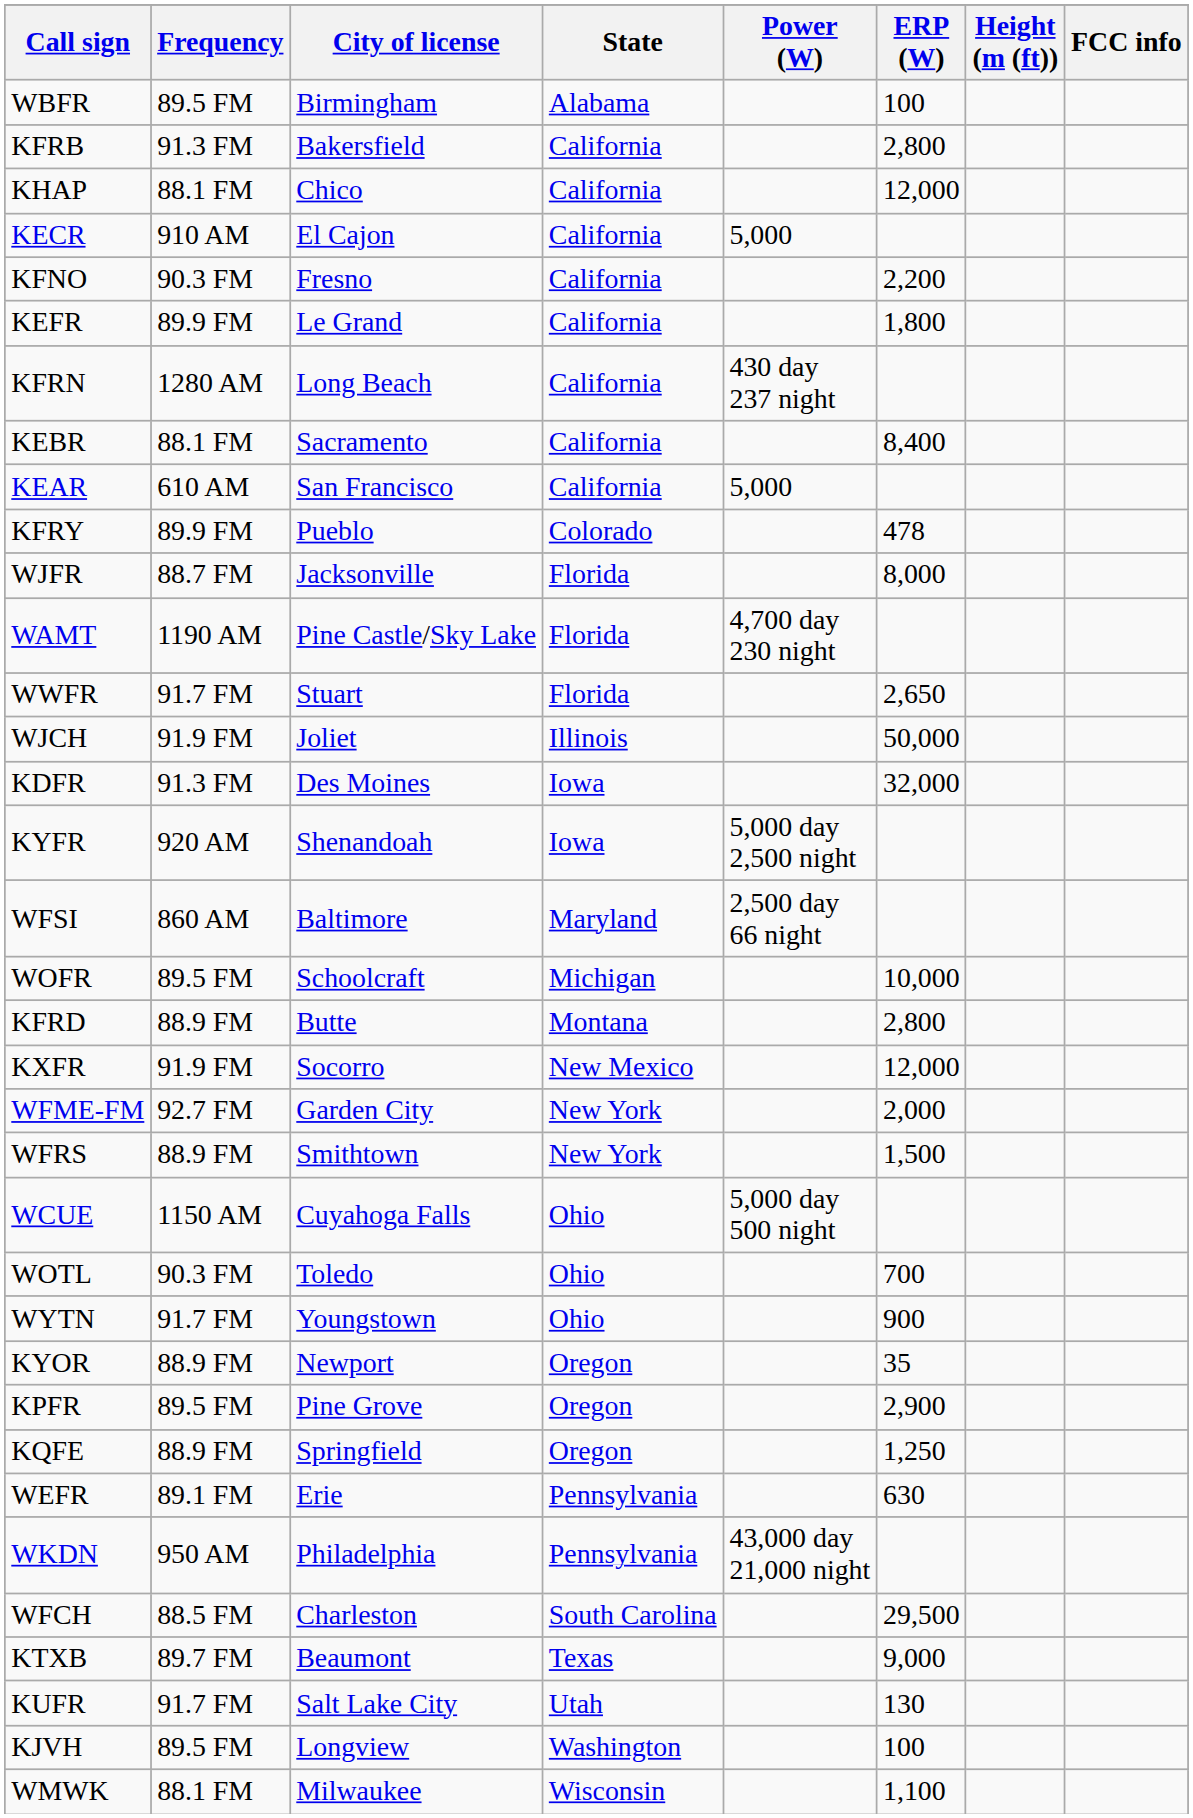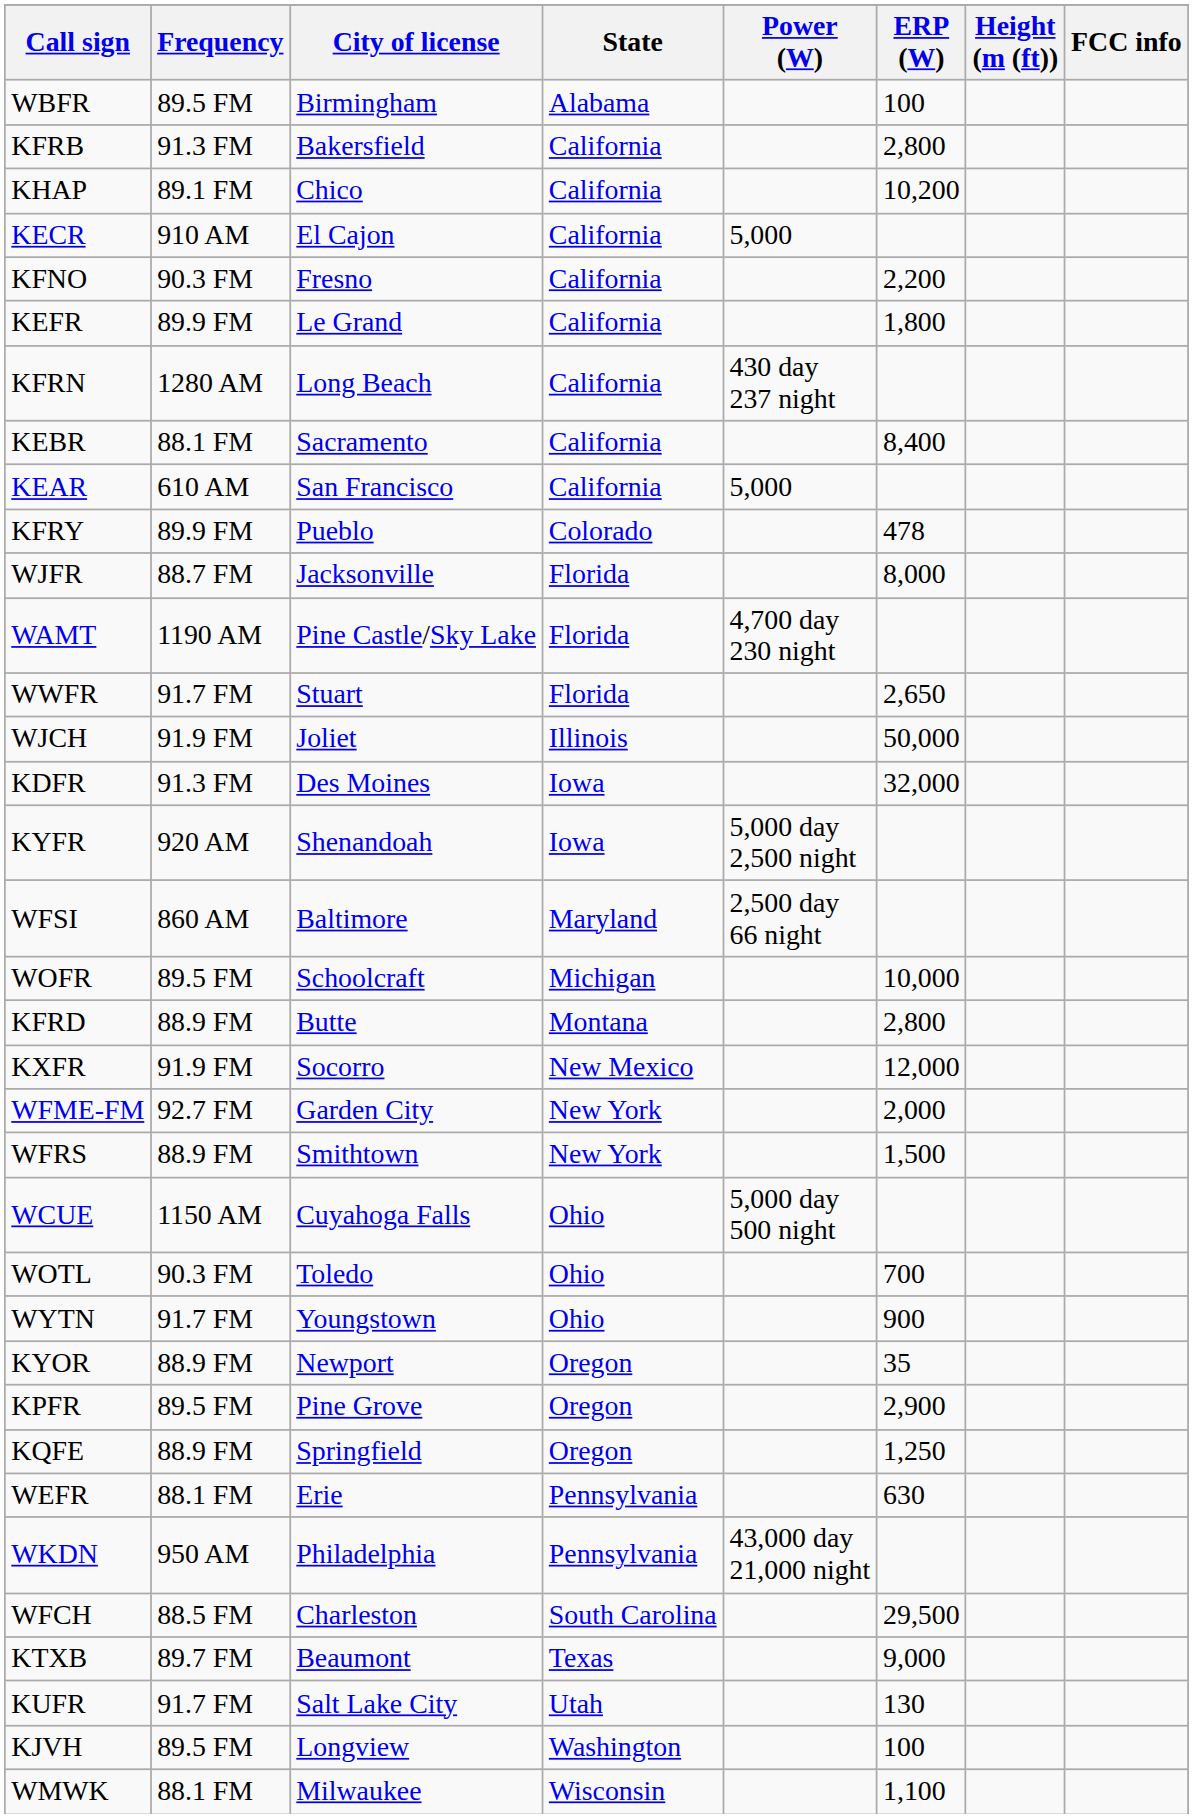KHAP | Frequency: 88.1 FM -> 89.1 FM
KHAP | ERP (W): 12,000 -> 10,200
WEFR | Frequency: 89.1 FM -> 88.1 FM
